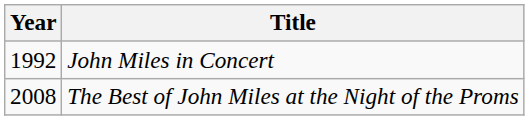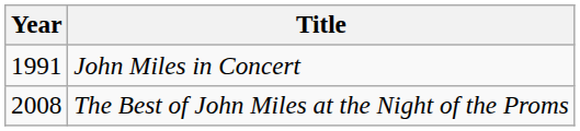John Miles in Concert | Year: 1992 -> 1991
